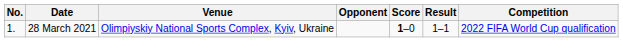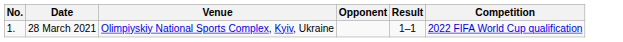- column: Score | 1–0
